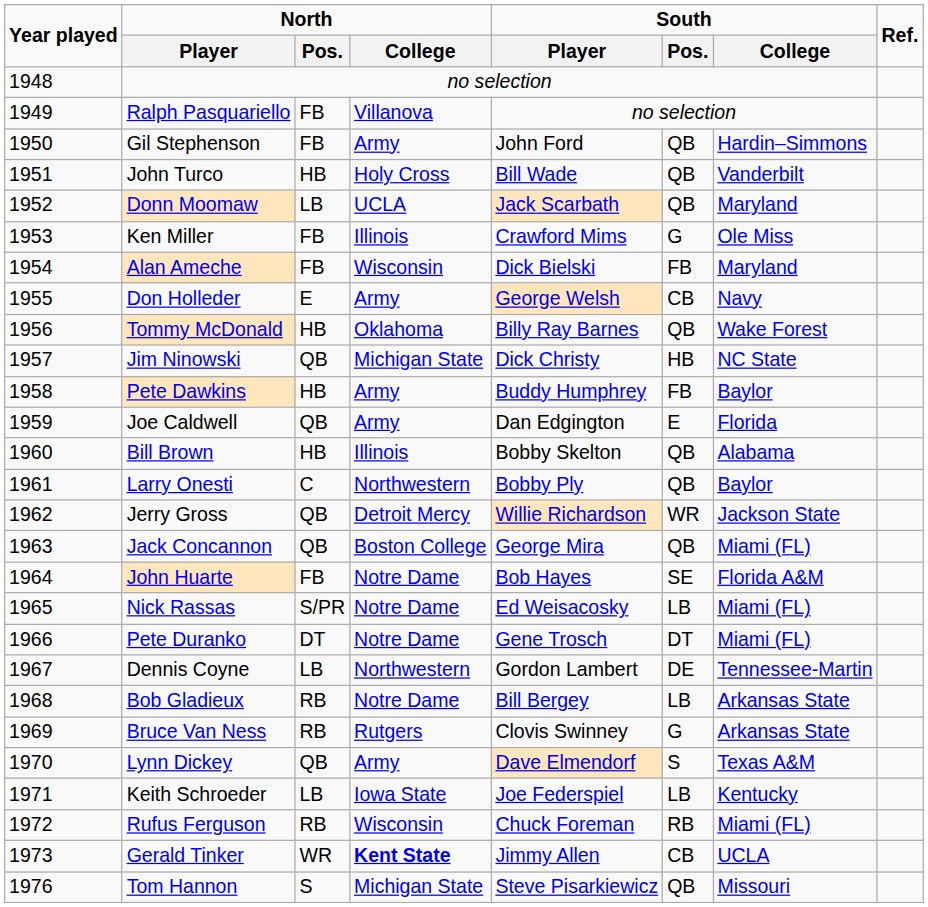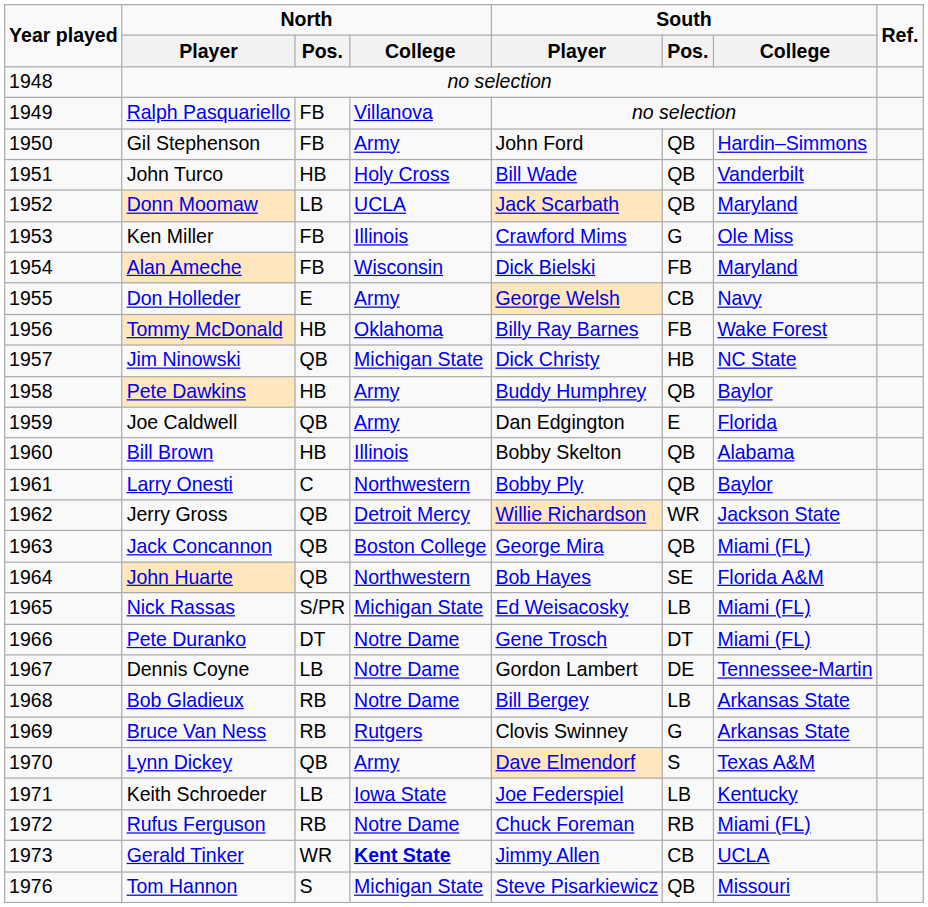Tommy McDonald | South / Pos.: QB -> FB
Pete Dawkins | South / Pos.: FB -> QB
John Huarte | North / Pos.: FB -> QB
John Huarte | North / College: Notre Dame -> Northwestern
Nick Rassas | North / College: Notre Dame -> Michigan State
Dennis Coyne | North / College: Northwestern -> Notre Dame
Rufus Ferguson | North / College: Wisconsin -> Notre Dame
